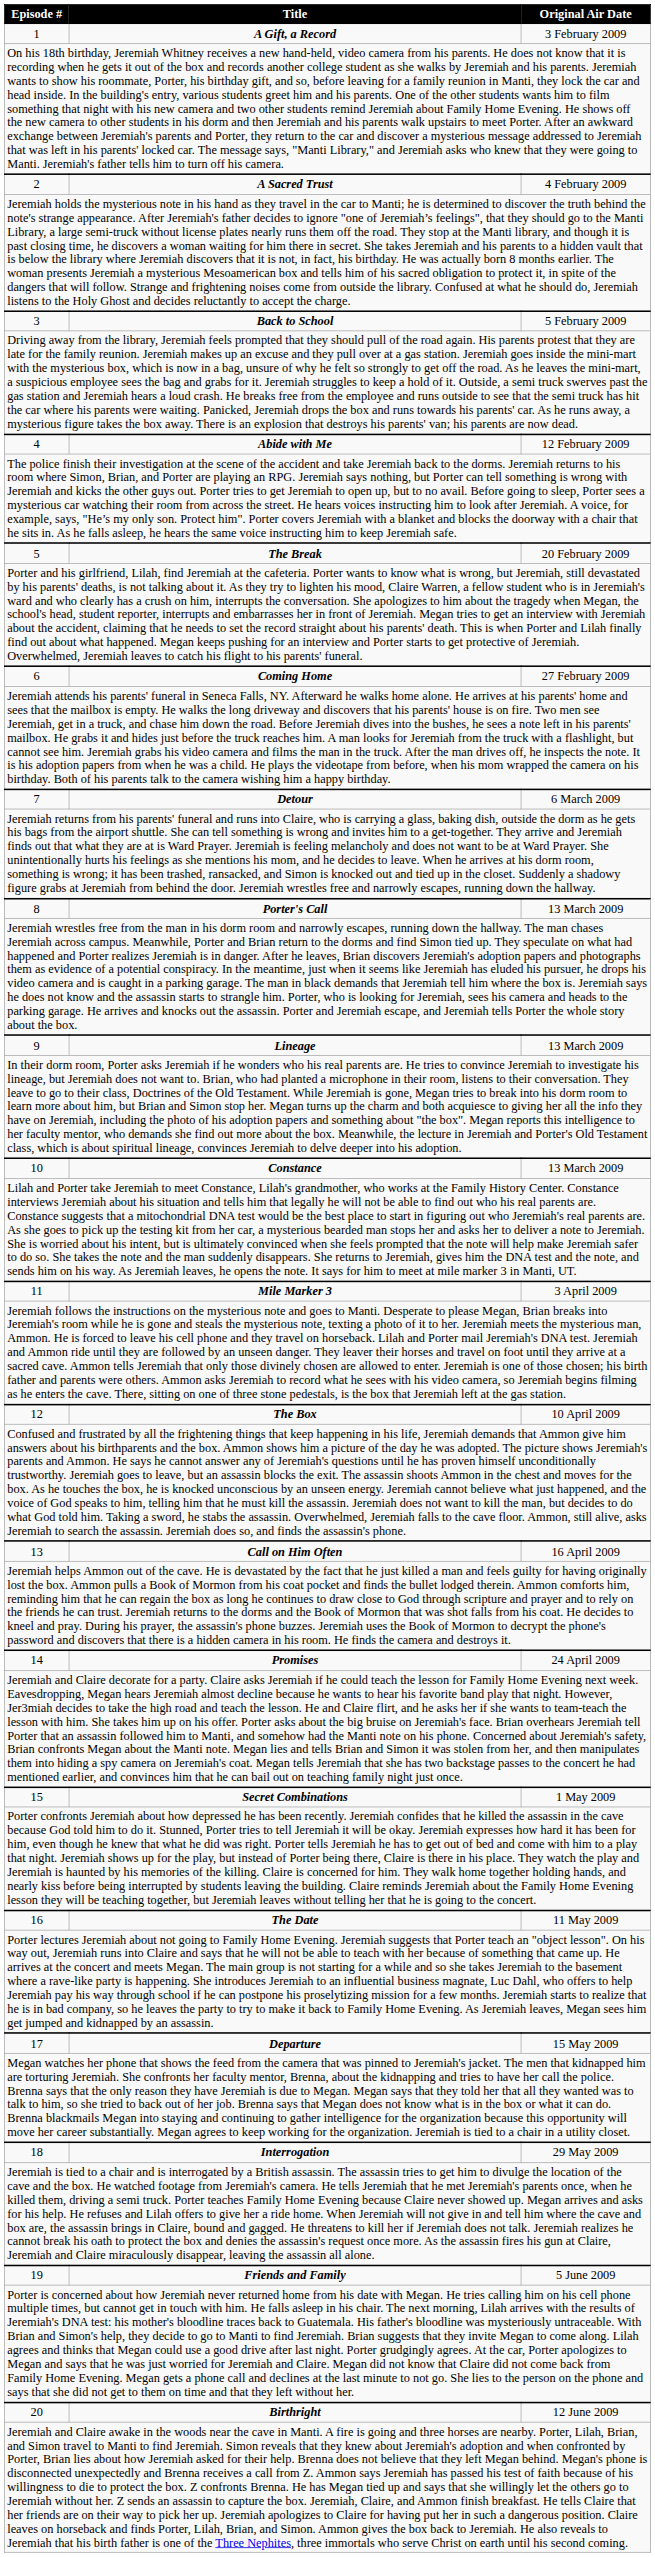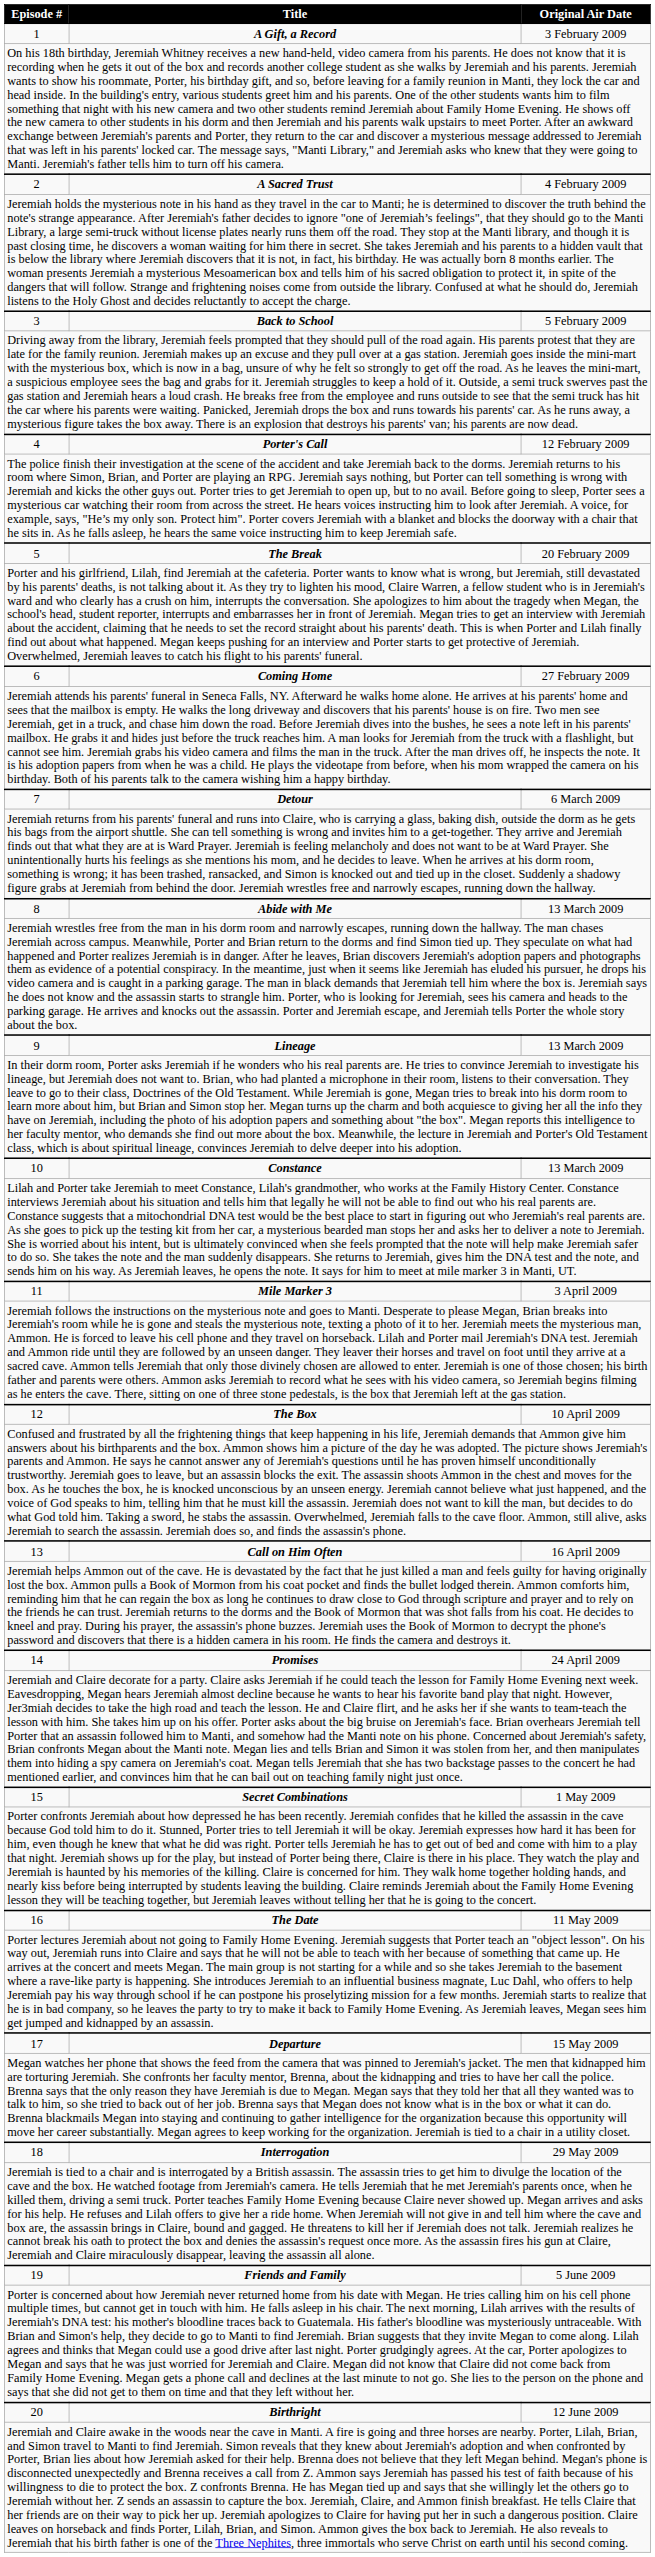4 | Title: Abide with Me -> Porter's Call
8 | Title: Porter's Call -> Abide with Me
